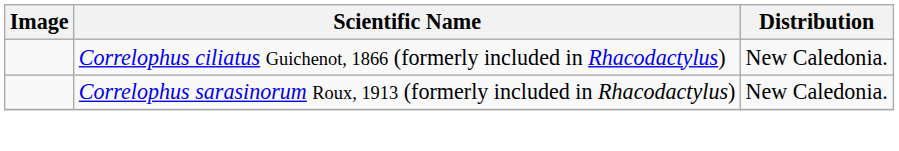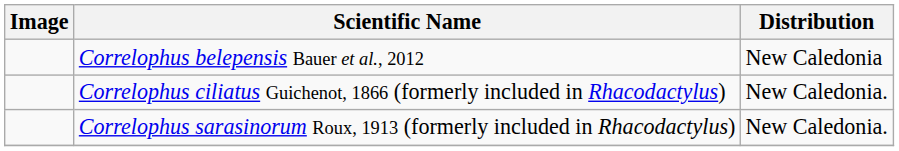+ row: Correlophus belepensis Bauer et al., 2012 | New Caledonia
